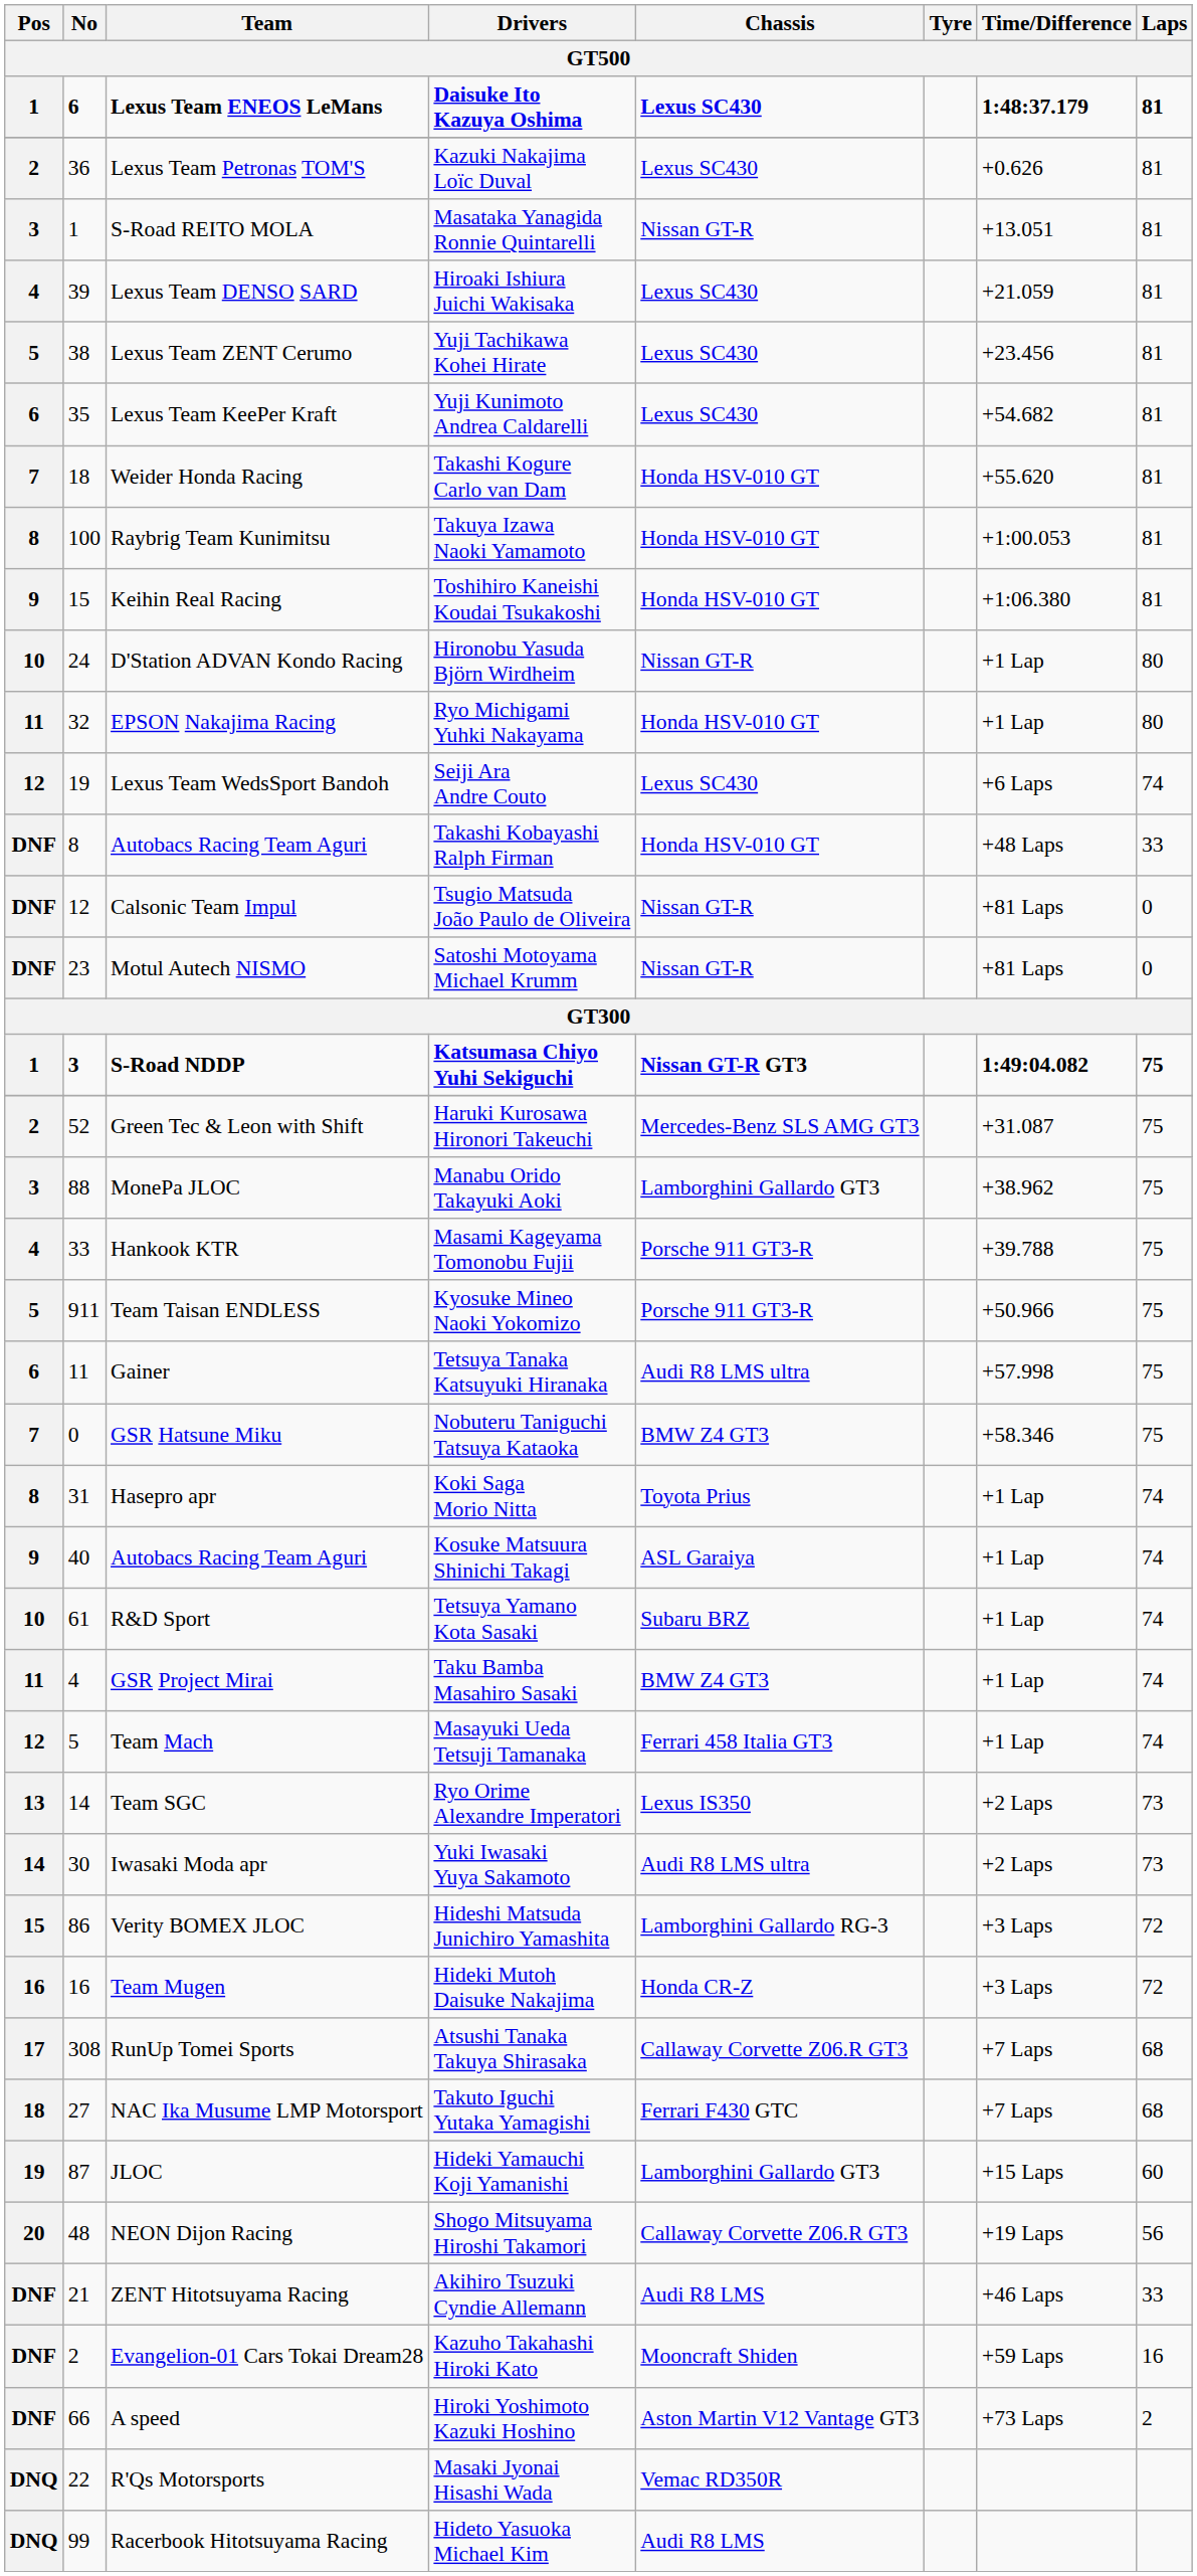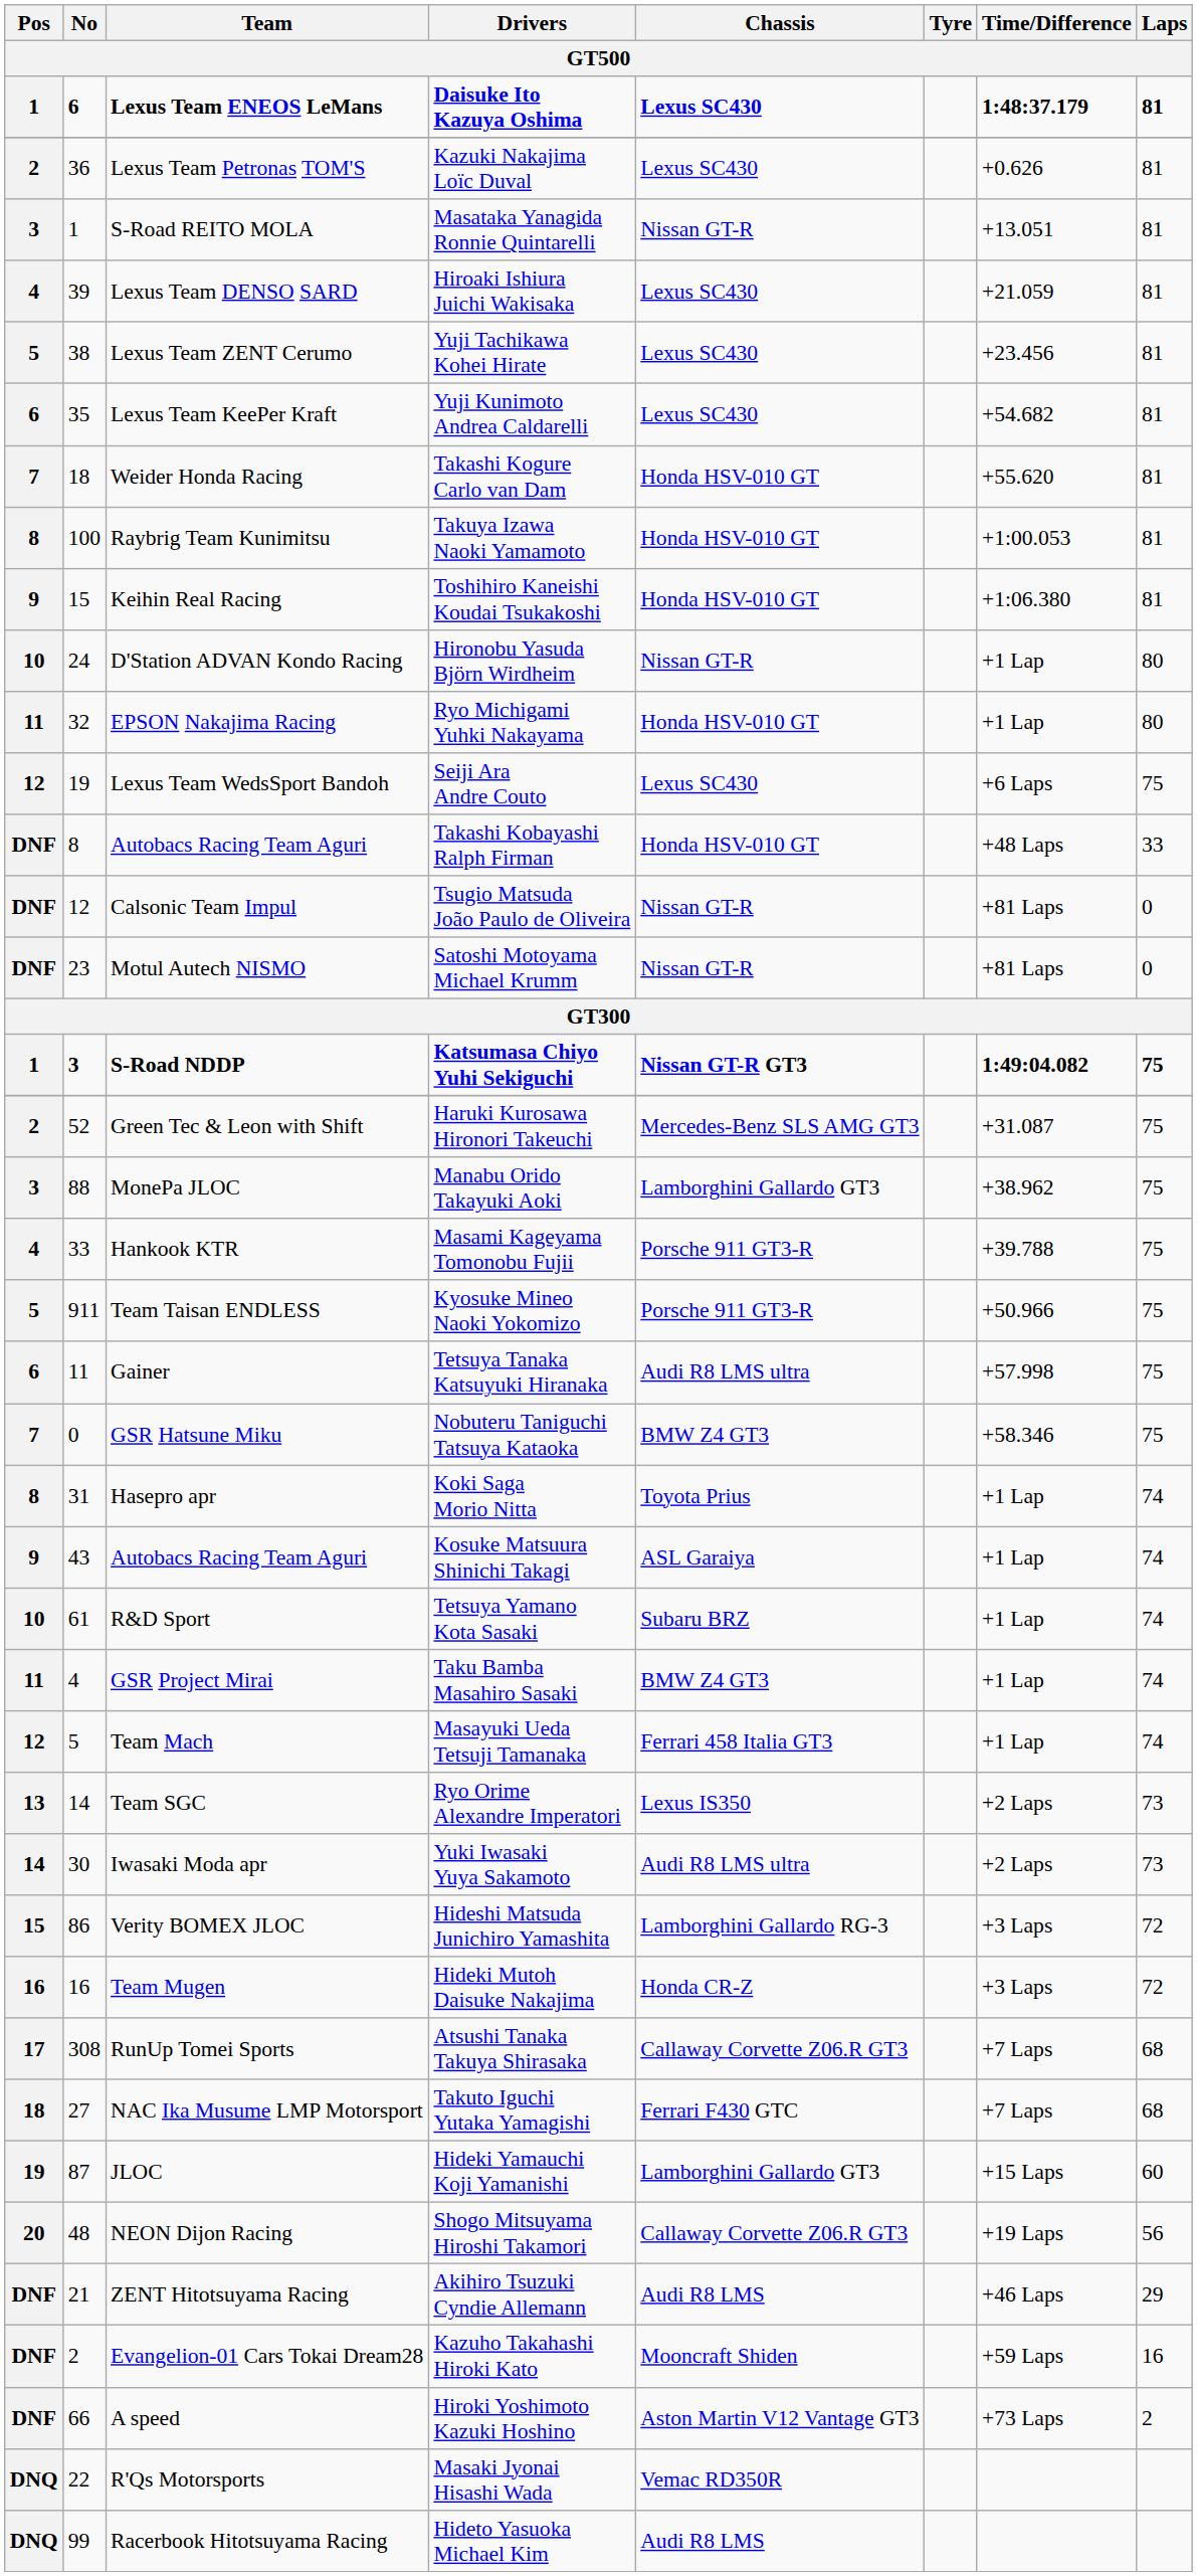Seiji Ara Andre Couto | Laps: 74 -> 75
Kosuke Matsuura Shinichi Takagi | No: 40 -> 43
Akihiro Tsuzuki Cyndie Allemann | Laps: 33 -> 29
